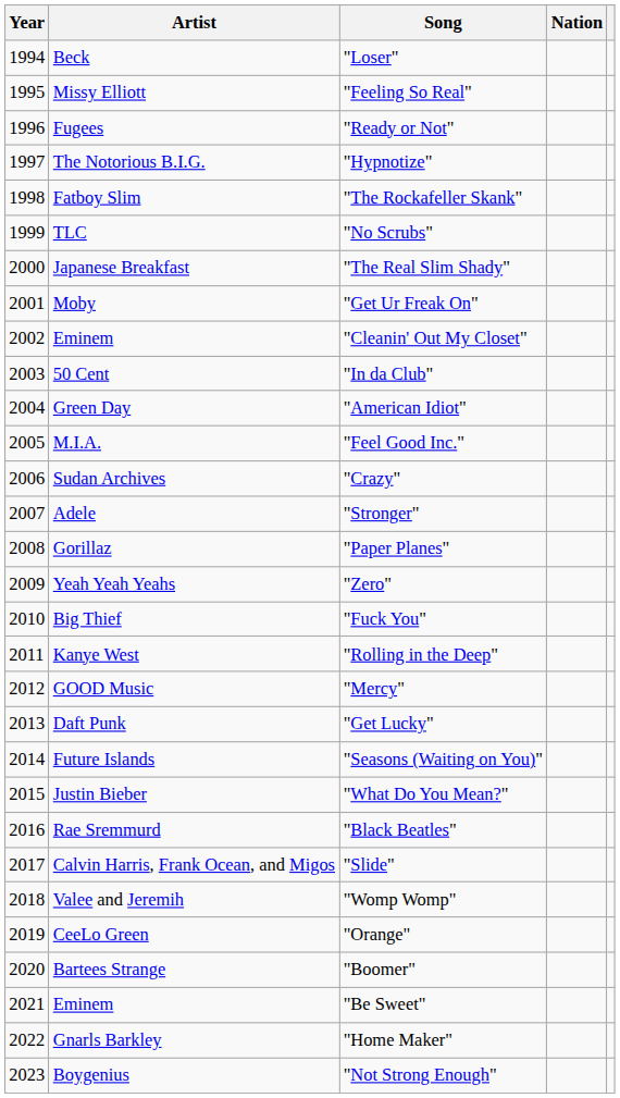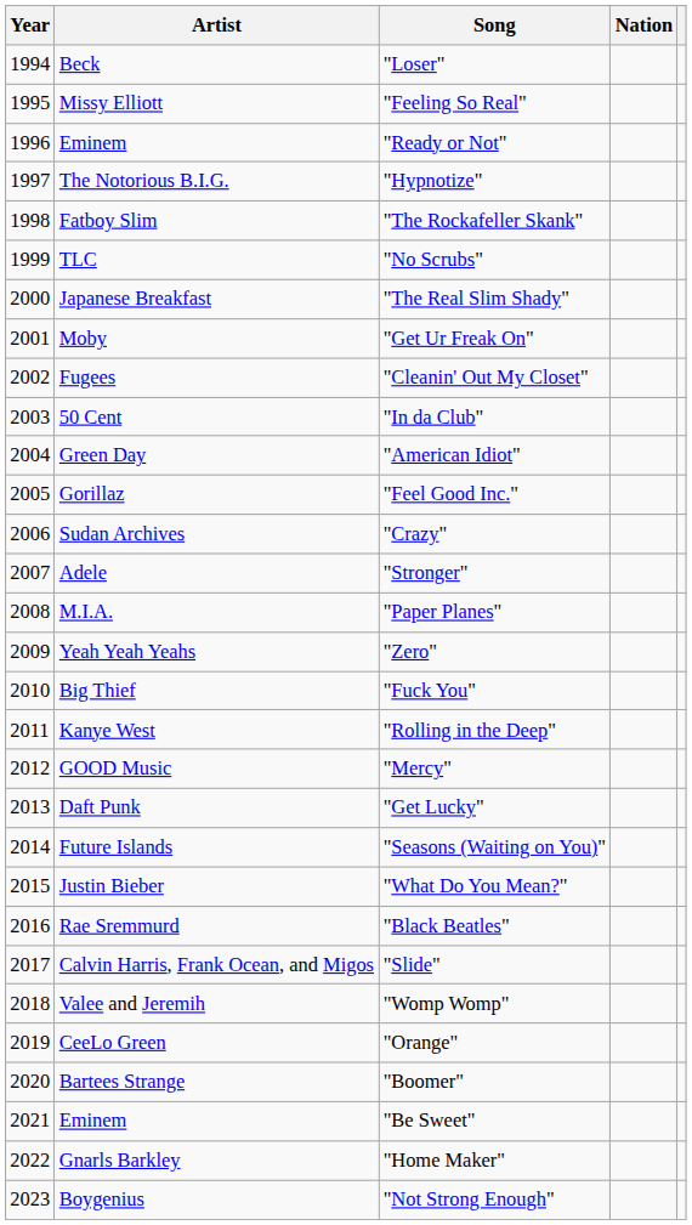"Ready or Not" | Artist: Fugees -> Eminem
"Cleanin' Out My Closet" | Artist: Eminem -> Fugees
"Feel Good Inc." | Artist: M.I.A. -> Gorillaz
"Paper Planes" | Artist: Gorillaz -> M.I.A.
